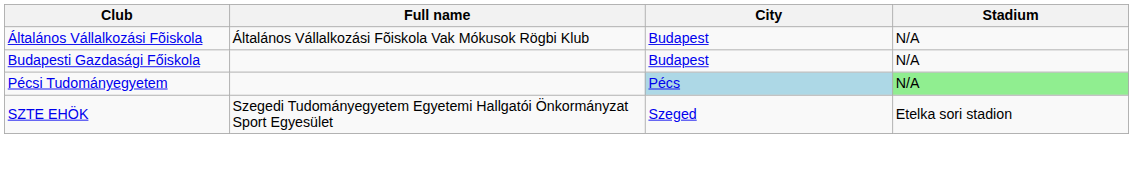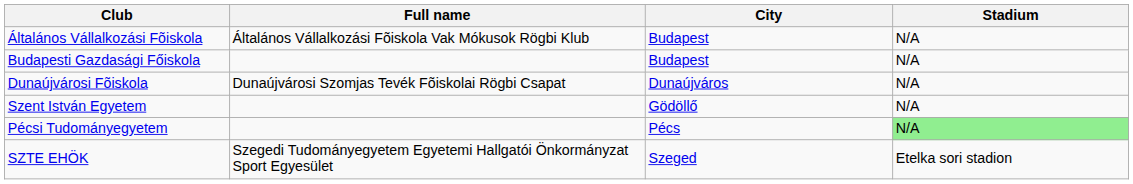+ row: Dunaújvárosi Fõiskola | Dunaújvárosi Szomjas Tevék Fõiskolai Rögbi Csapat | Dunaújváros | N/A
+ row: Szent István Egyetem | Gödöllő | N/A
Pécsi Tudományegyetem | City: lightblue background -> no background
